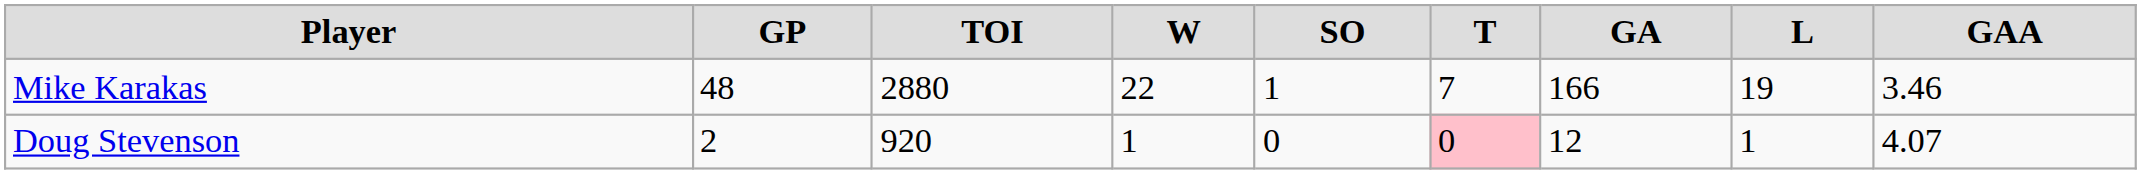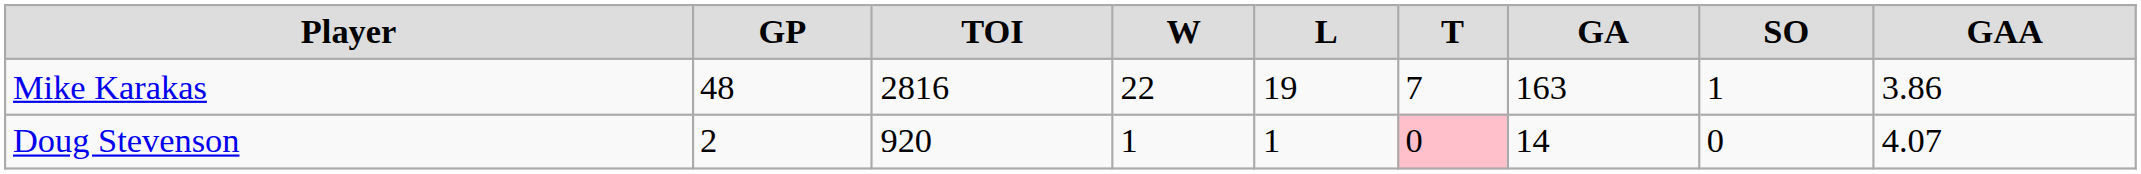columns swapped: L <-> SO
Mike Karakas | TOI: 2880 -> 2816
Mike Karakas | GA: 166 -> 163
Mike Karakas | GAA: 3.46 -> 3.86
Doug Stevenson | GA: 12 -> 14
